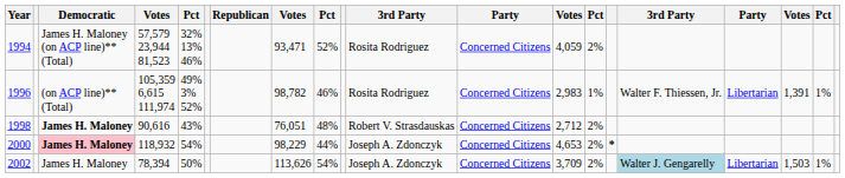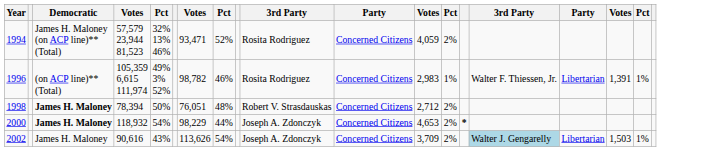- column: Republican
1998 | column 4: 90,616 -> 78,394
1998 | column 5: 43% -> 50%
2000 | Democratic: pink background -> no background
2002 | column 4: 78,394 -> 90,616
2002 | column 5: 50% -> 43%
